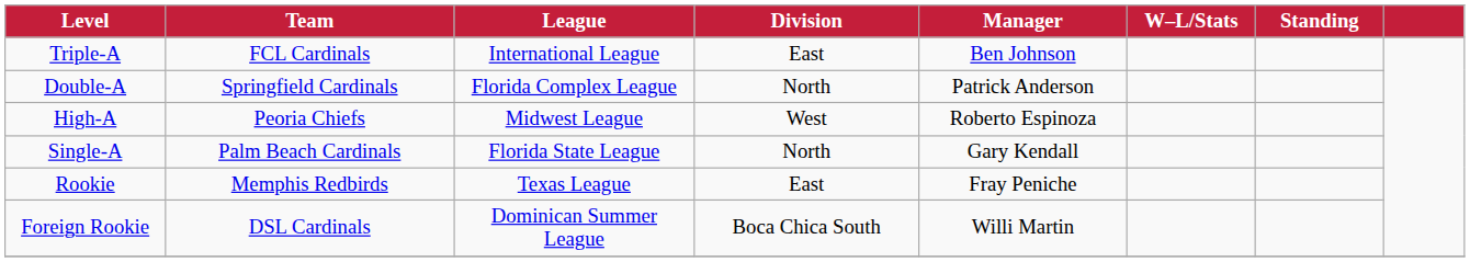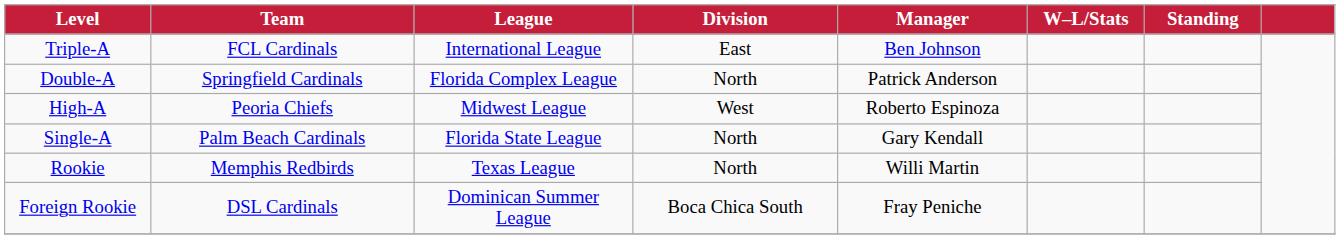Rookie | Division: East -> North
Rookie | Manager: Fray Peniche -> Willi Martin
Foreign Rookie | Manager: Willi Martin -> Fray Peniche
